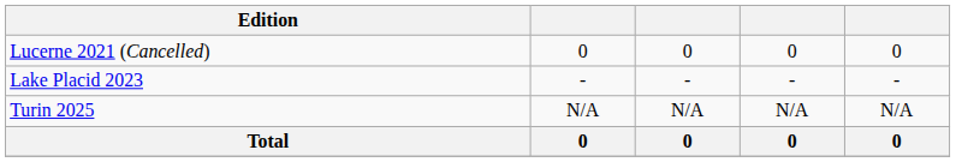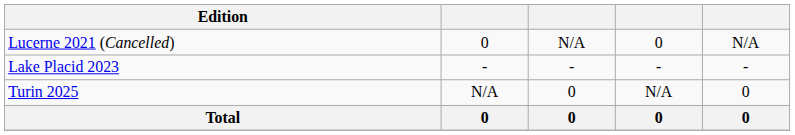Lucerne 2021 (Cancelled) | column 3: 0 -> N/A
Lucerne 2021 (Cancelled) | column 5: 0 -> N/A
Turin 2025 | column 3: N/A -> 0
Turin 2025 | column 5: N/A -> 0
